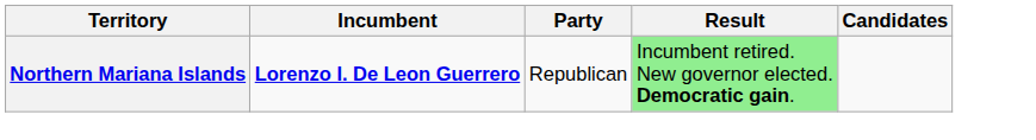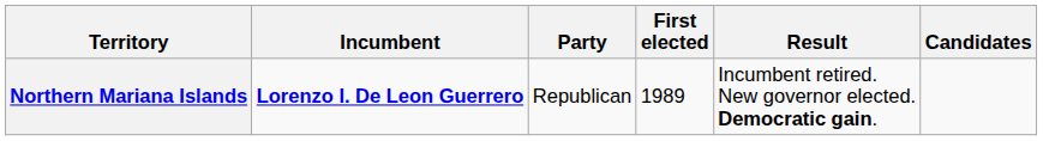+ column: First elected | 1989
Northern Mariana Islands | Result: lightgreen background -> no background
